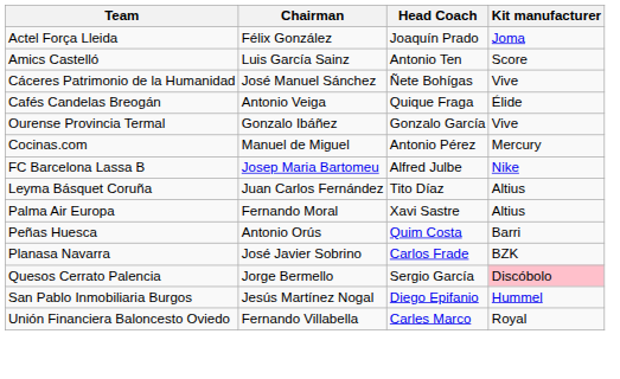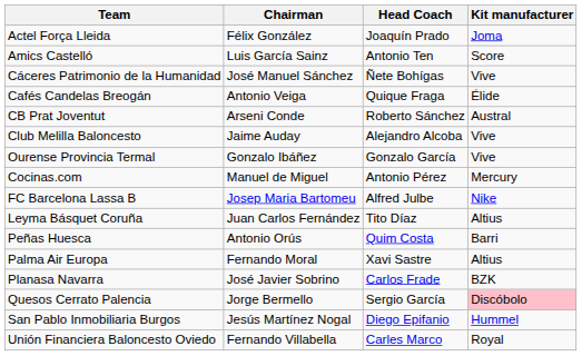+ row: CB Prat Joventut | Arseni Conde | Roberto Sánchez | Austral
+ row: Club Melilla Baloncesto | Jaime Auday | Alejandro Alcoba | Vive
rows swapped: Palma Air Europa <-> Peñas Huesca
